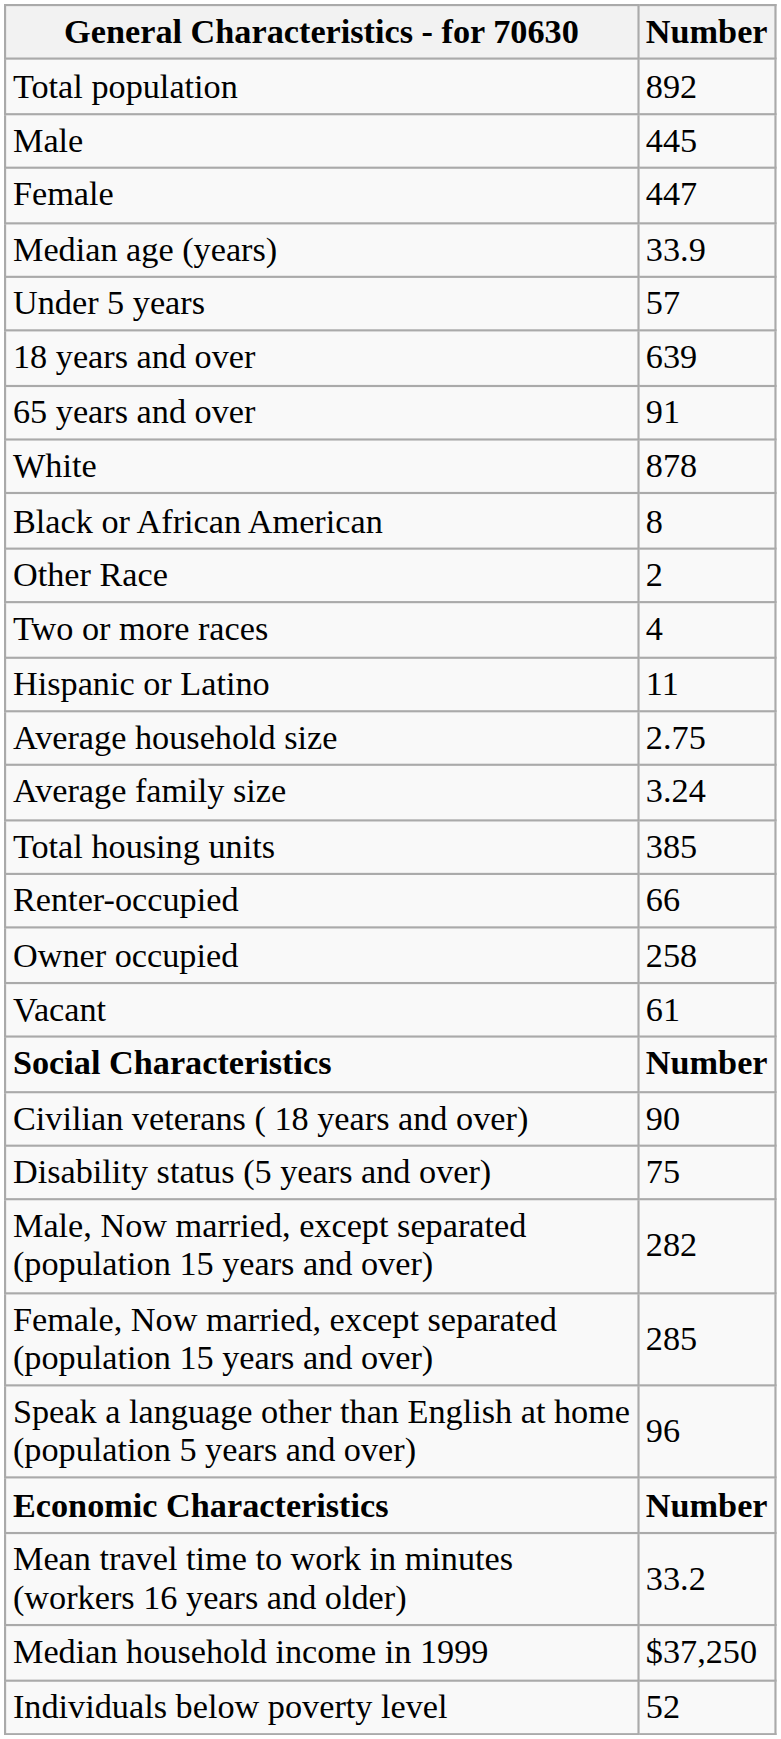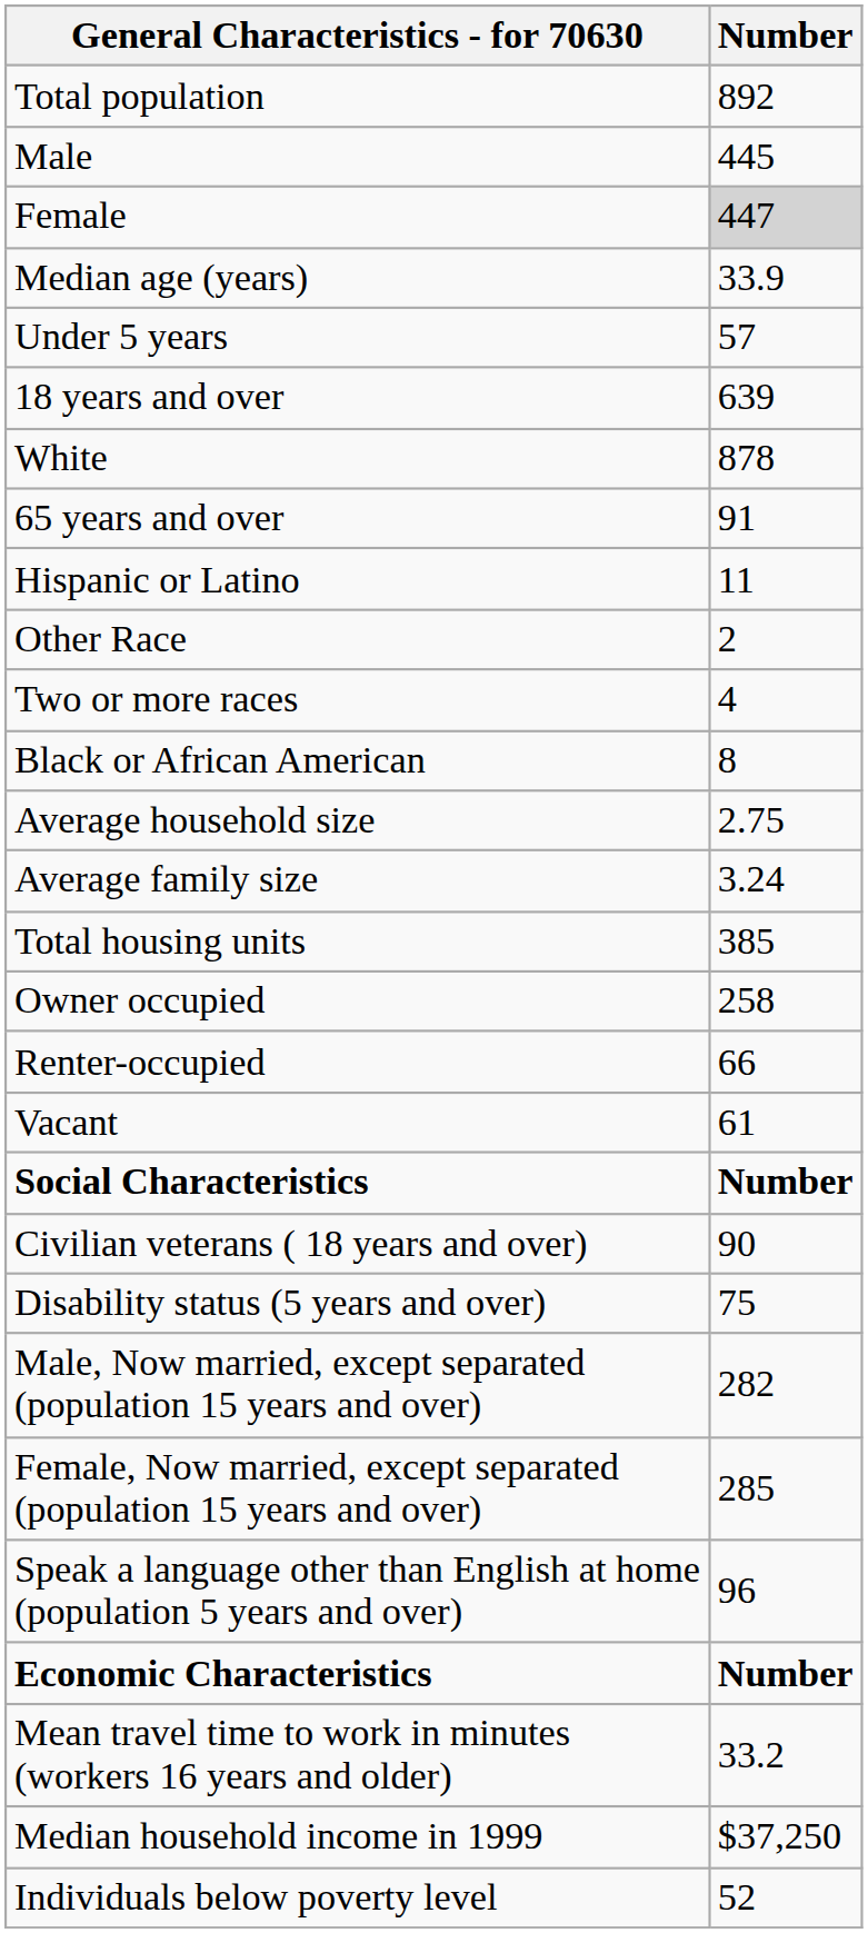Female | Number: no background -> lightgrey background
rows swapped: 65 years and over <-> White
rows swapped: Black or African American <-> Hispanic or Latino
rows swapped: Owner occupied <-> Renter-occupied
